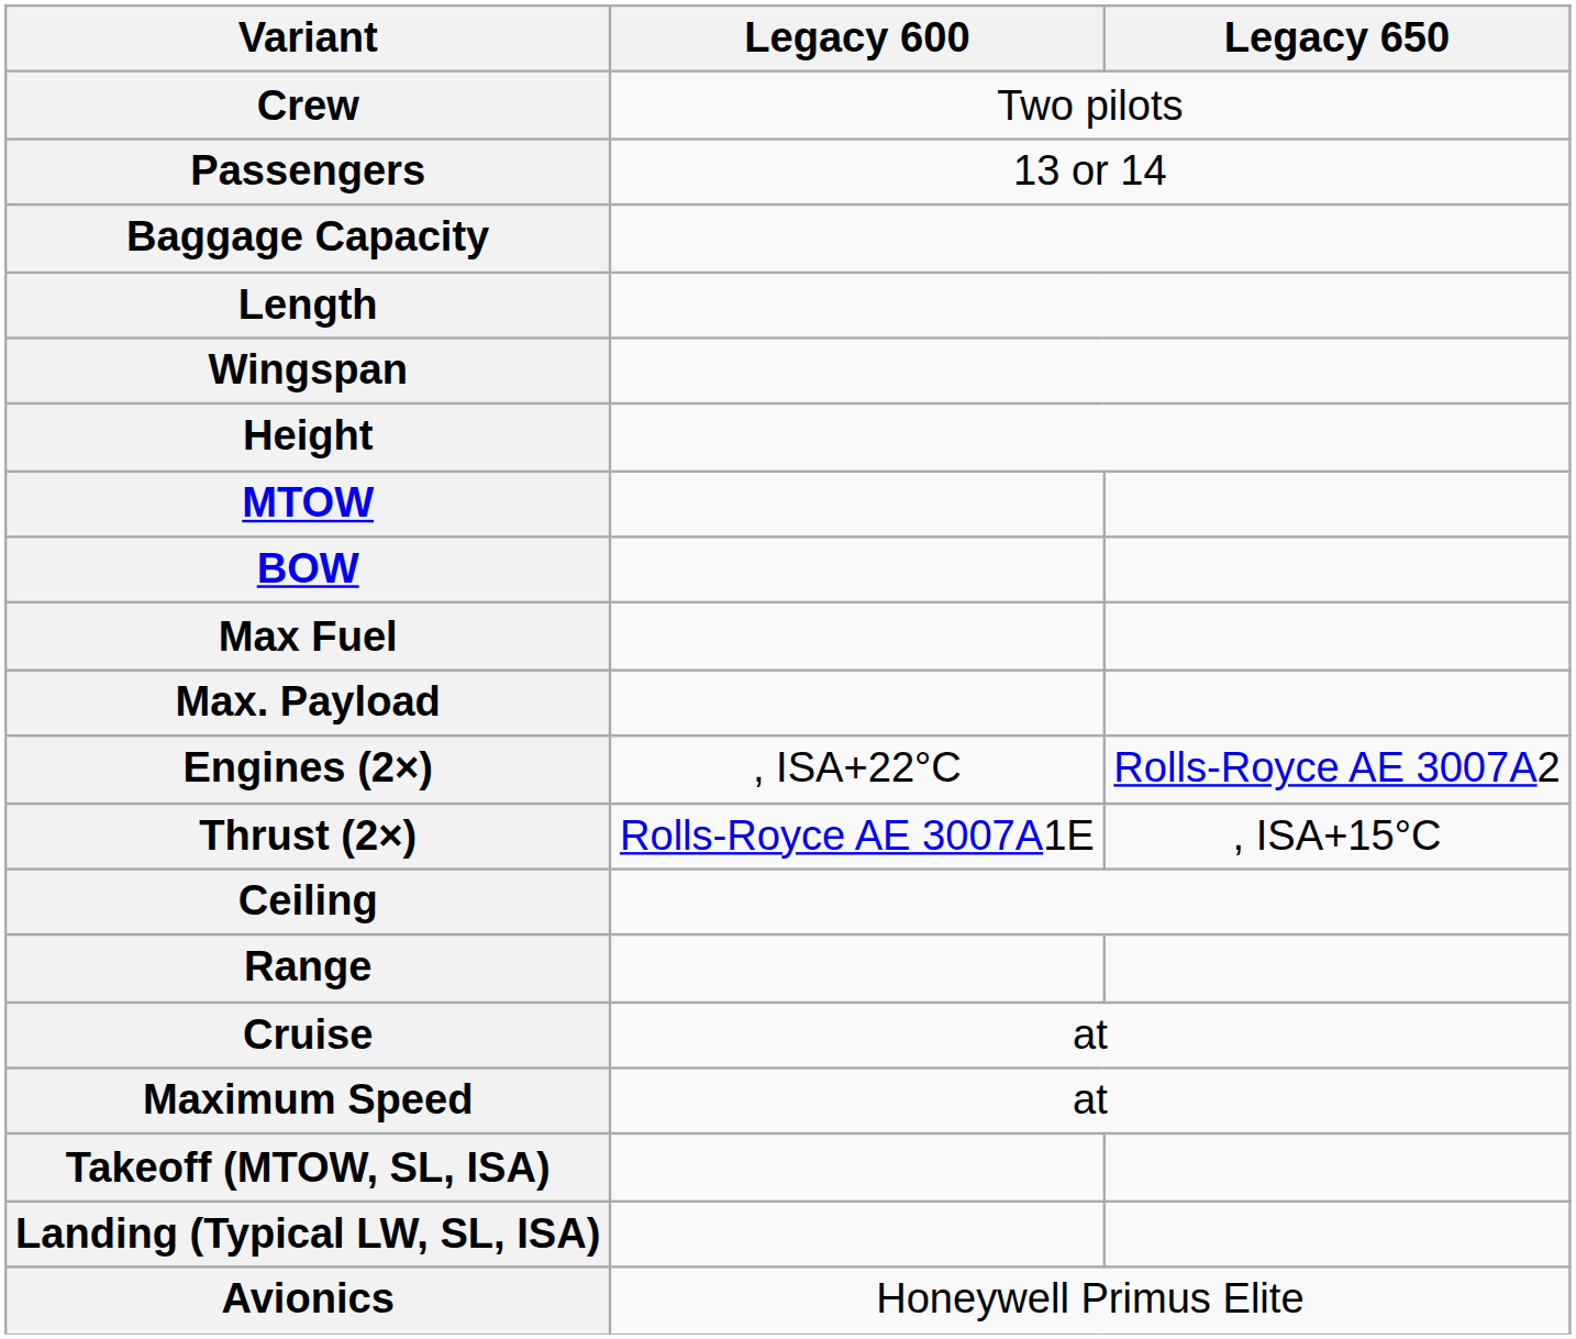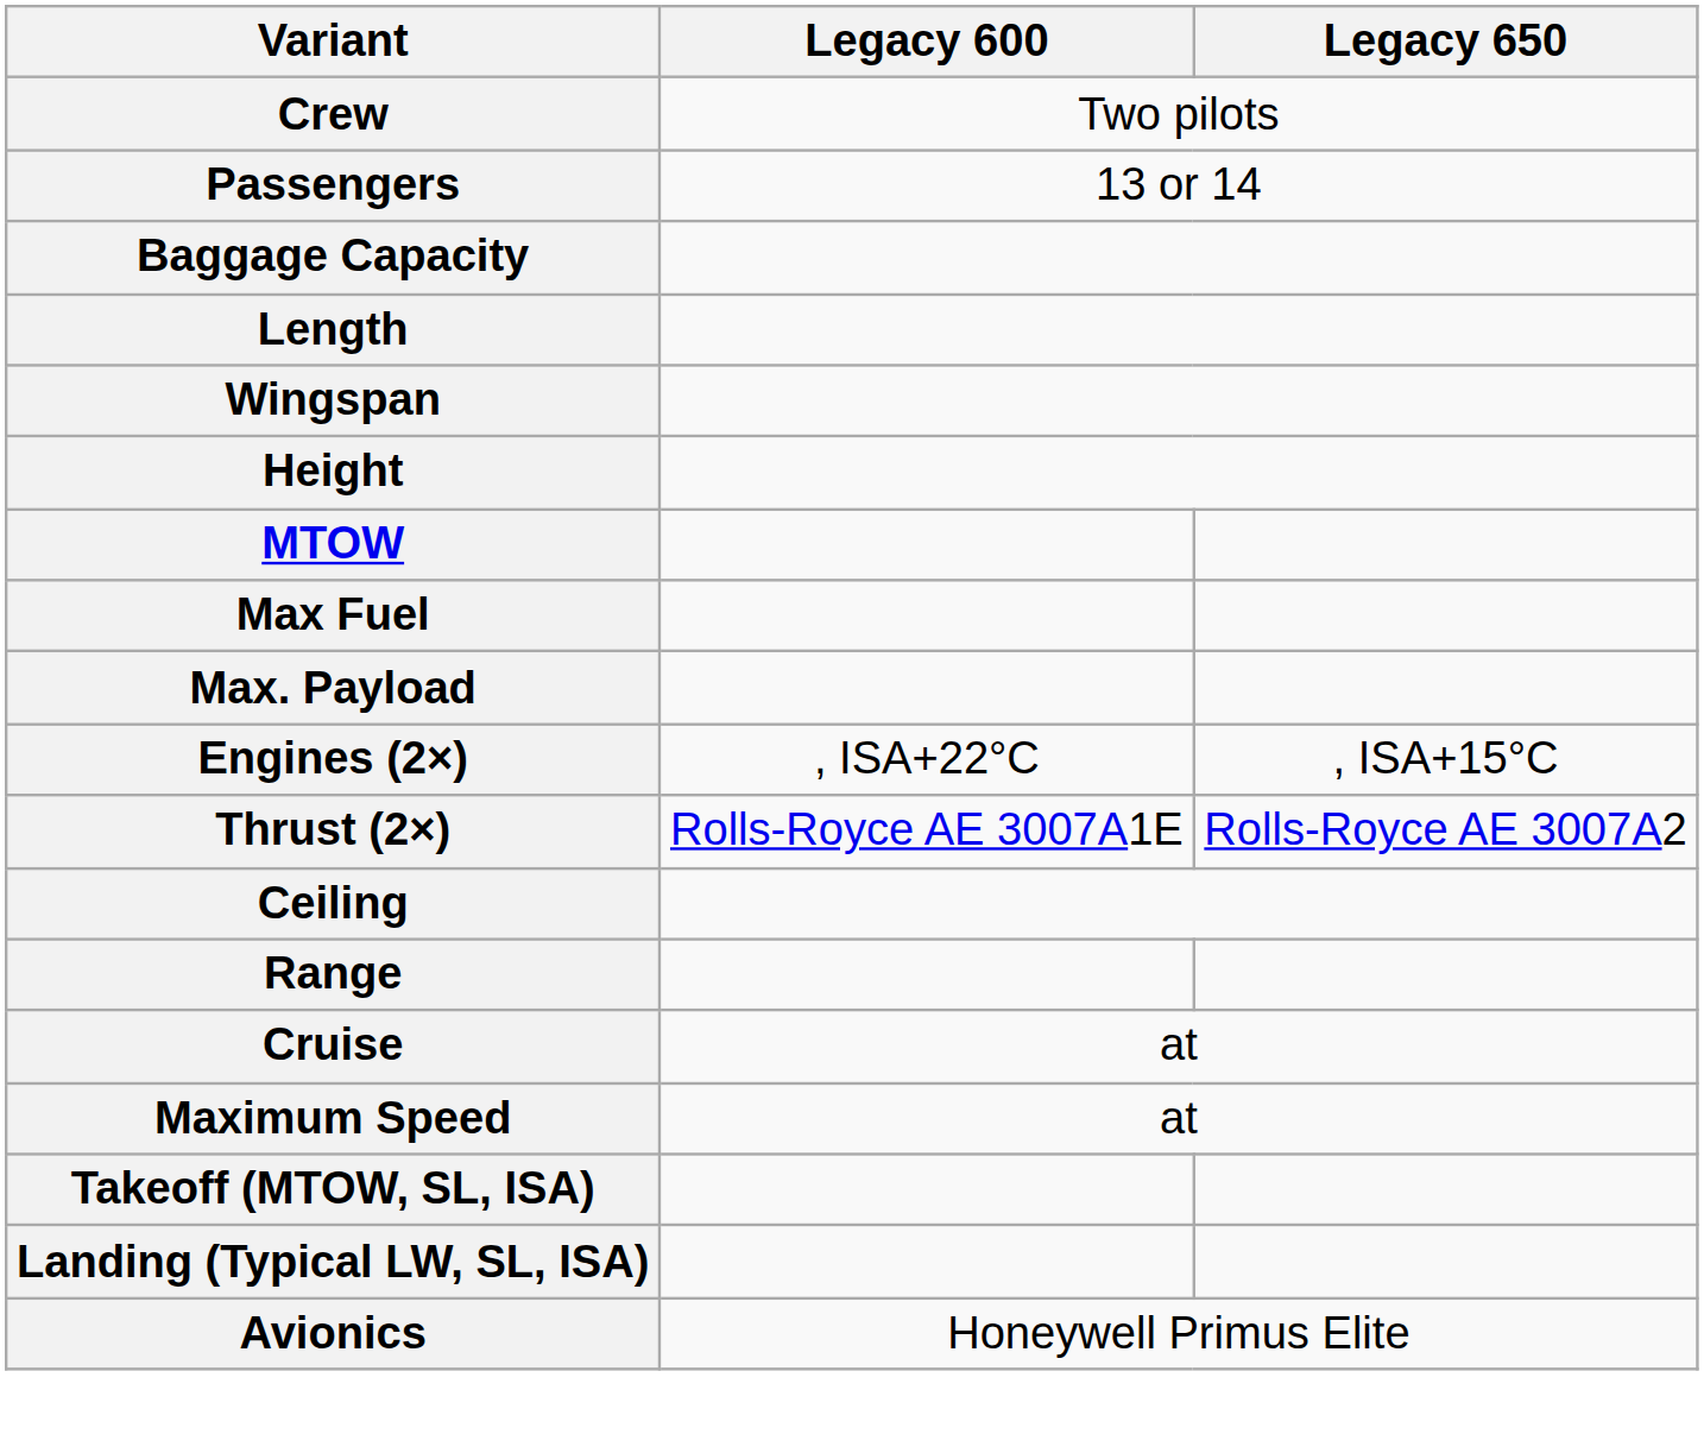- row: BOW
Engines (2×) | Legacy 650: Rolls-Royce AE 3007A2 -> , ISA+15°C
Thrust (2×) | Legacy 650: , ISA+15°C -> Rolls-Royce AE 3007A2
